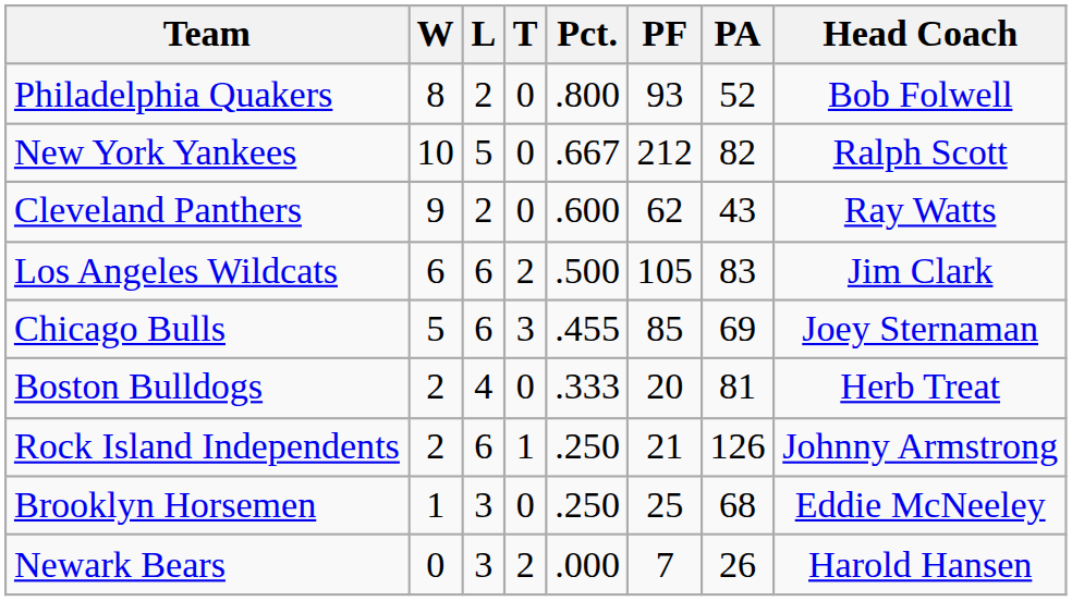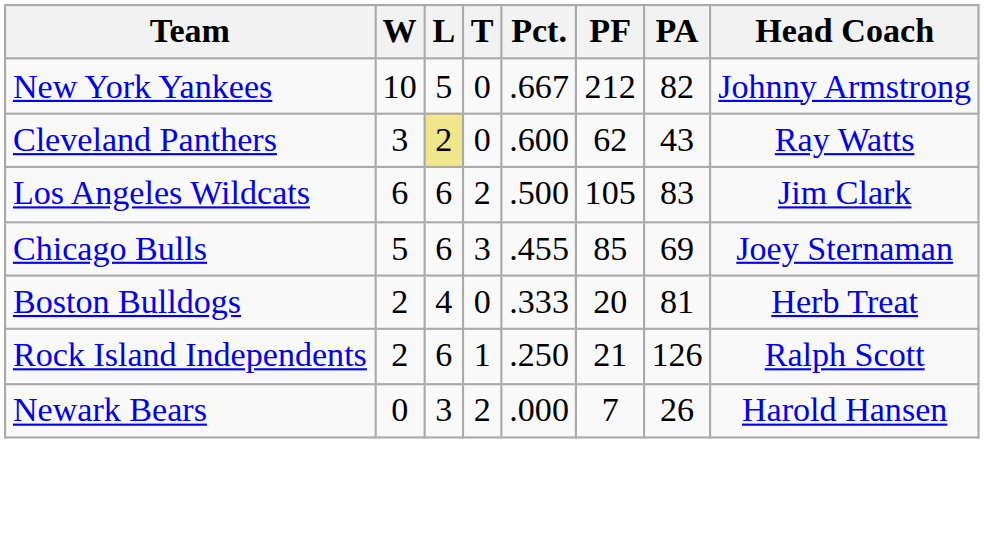- row: Philadelphia Quakers | 8 | 2 | 0 | .800 | 93 | 52 | Bob Folwell
New York Yankees | Head Coach: Ralph Scott -> Johnny Armstrong
Cleveland Panthers | W: 9 -> 3
Cleveland Panthers | L: no background -> khaki background
Rock Island Independents | Head Coach: Johnny Armstrong -> Ralph Scott
- row: Brooklyn Horsemen | 1 | 3 | 0 | .250 | 25 | 68 | Eddie McNeeley
